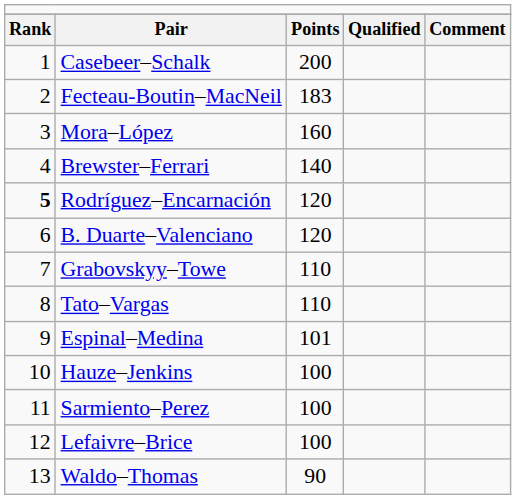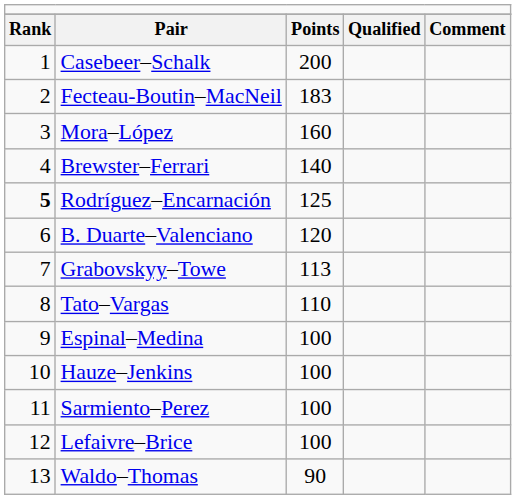Rodríguez–Encarnación | column 3: 120 -> 125
Grabovskyy–Towe | column 3: 110 -> 113
Espinal–Medina | column 3: 101 -> 100
